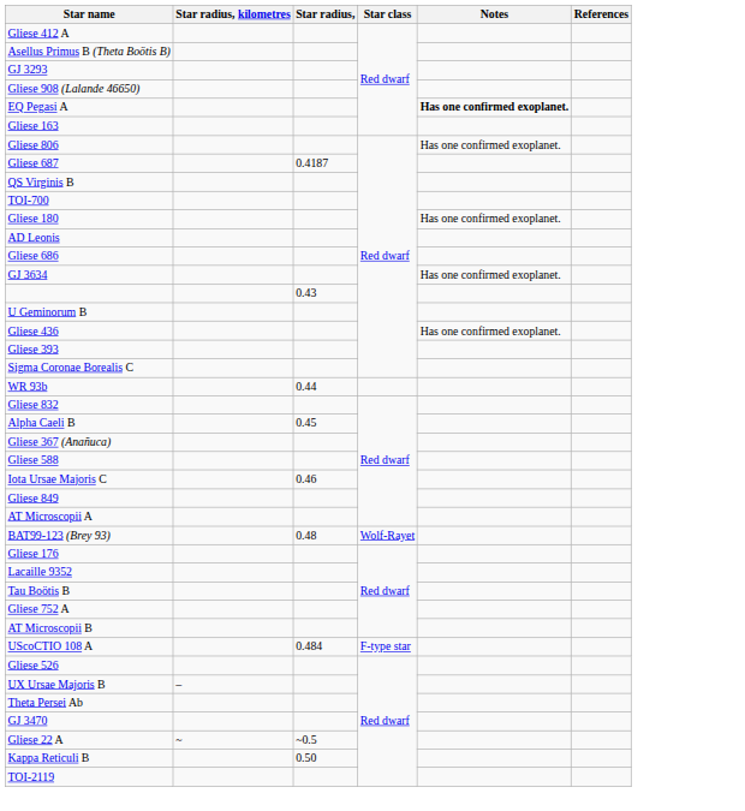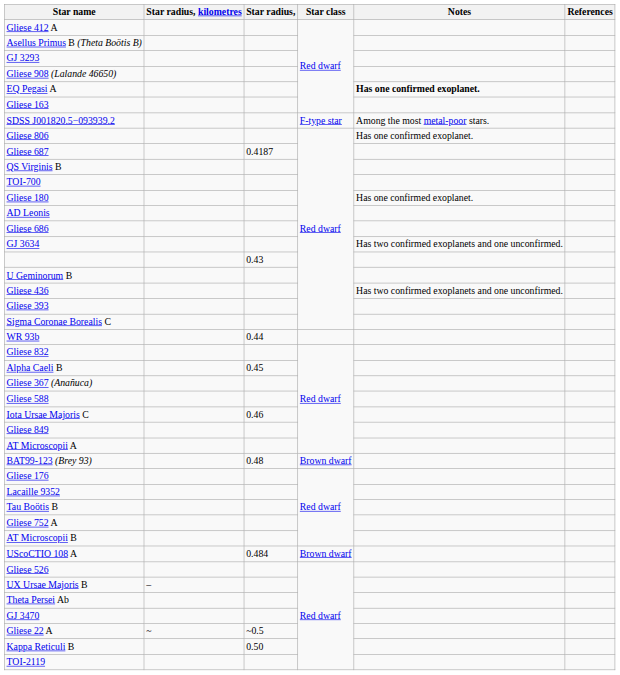+ row: SDSS J001820.5−093939.2 | F-type star | Among the most metal-poor stars.
GJ 3634 | Notes: Has one confirmed exoplanet. -> Has two confirmed exoplanets and one unconfirmed.
Gliese 436 | Notes: Has one confirmed exoplanet. -> Has two confirmed exoplanets and one unconfirmed.
BAT99-123 (Brey 93) | Star class: Wolf-Rayet -> Brown dwarf
UScoCTIO 108 A | Star class: F-type star -> Brown dwarf
